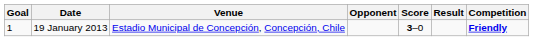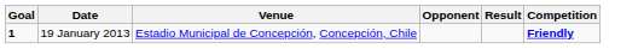- column: Score | 3–0
19 January 2013 | Goal: normal -> bold
